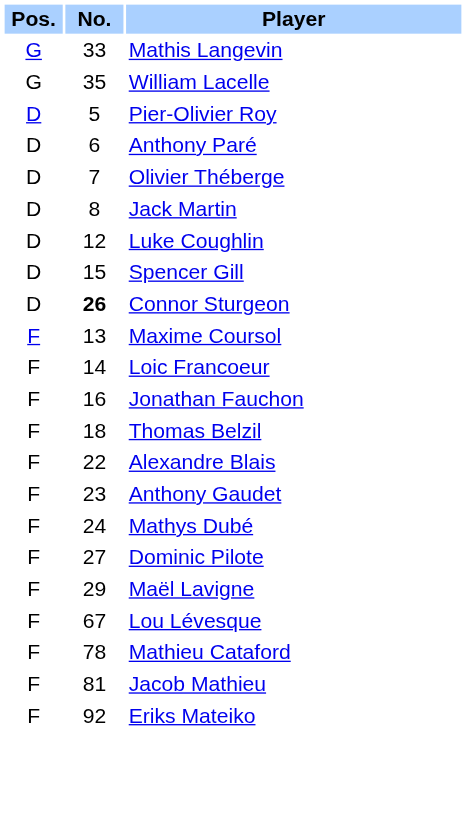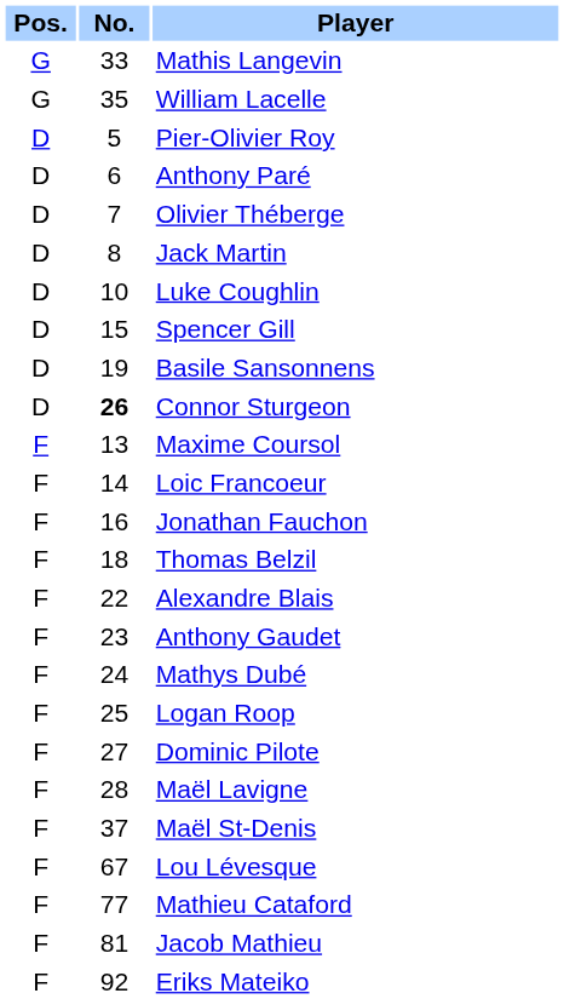Luke Coughlin | No.: 12 -> 10
+ row: D | 19 | Basile Sansonnens
+ row: F | 25 | Logan Roop
Maël Lavigne | No.: 29 -> 28
+ row: F | 37 | Maël St-Denis
Mathieu Cataford | No.: 78 -> 77
